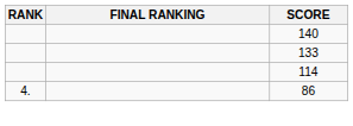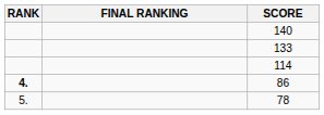86 | RANK: normal -> bold
+ row: 5. | 78
